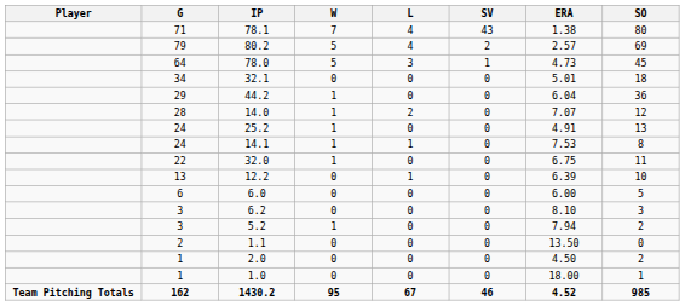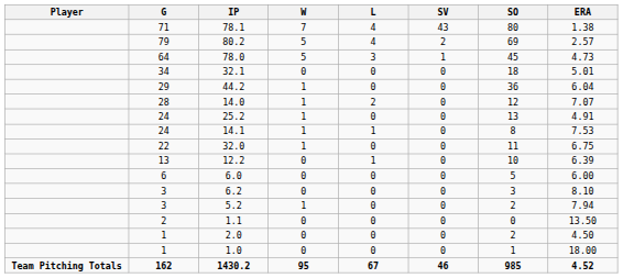columns swapped: ERA <-> SO
